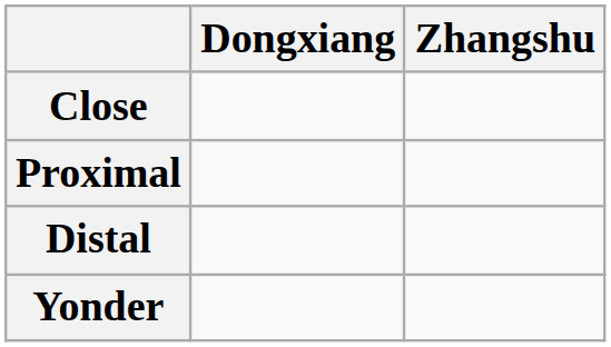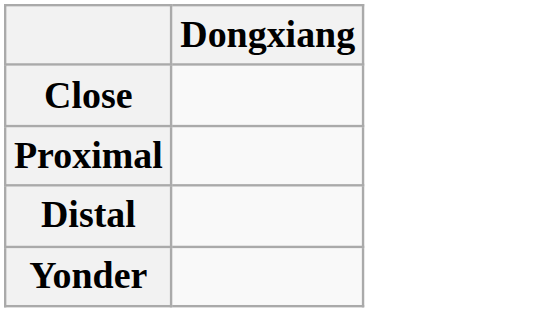- column: Zhangshu
